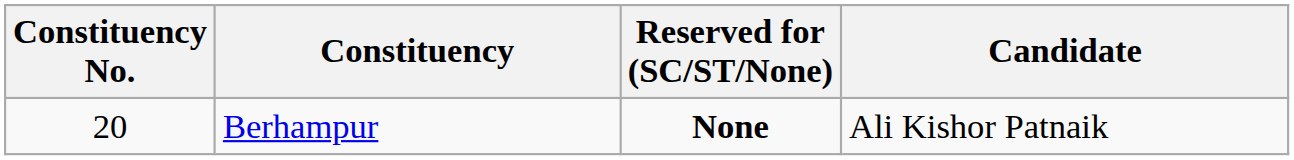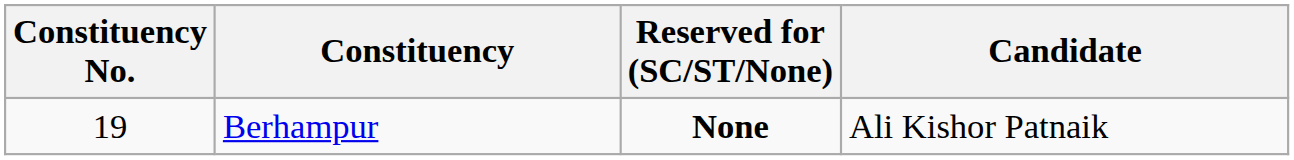Berhampur | Constituency No.: 20 -> 19
